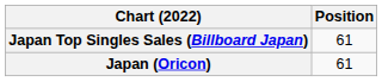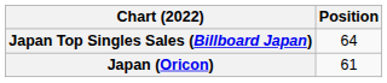Japan Top Singles Sales (Billboard Japan) | Position: 61 -> 64
